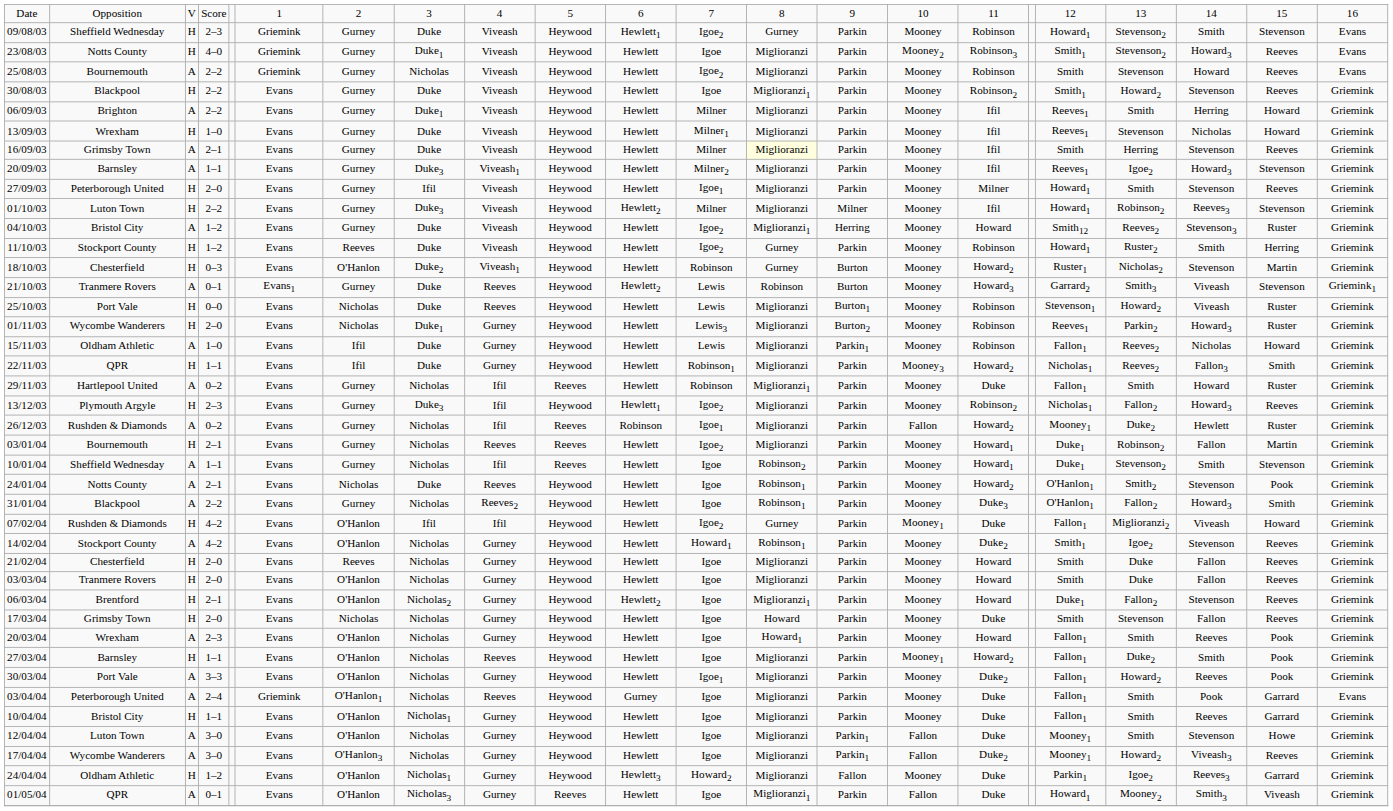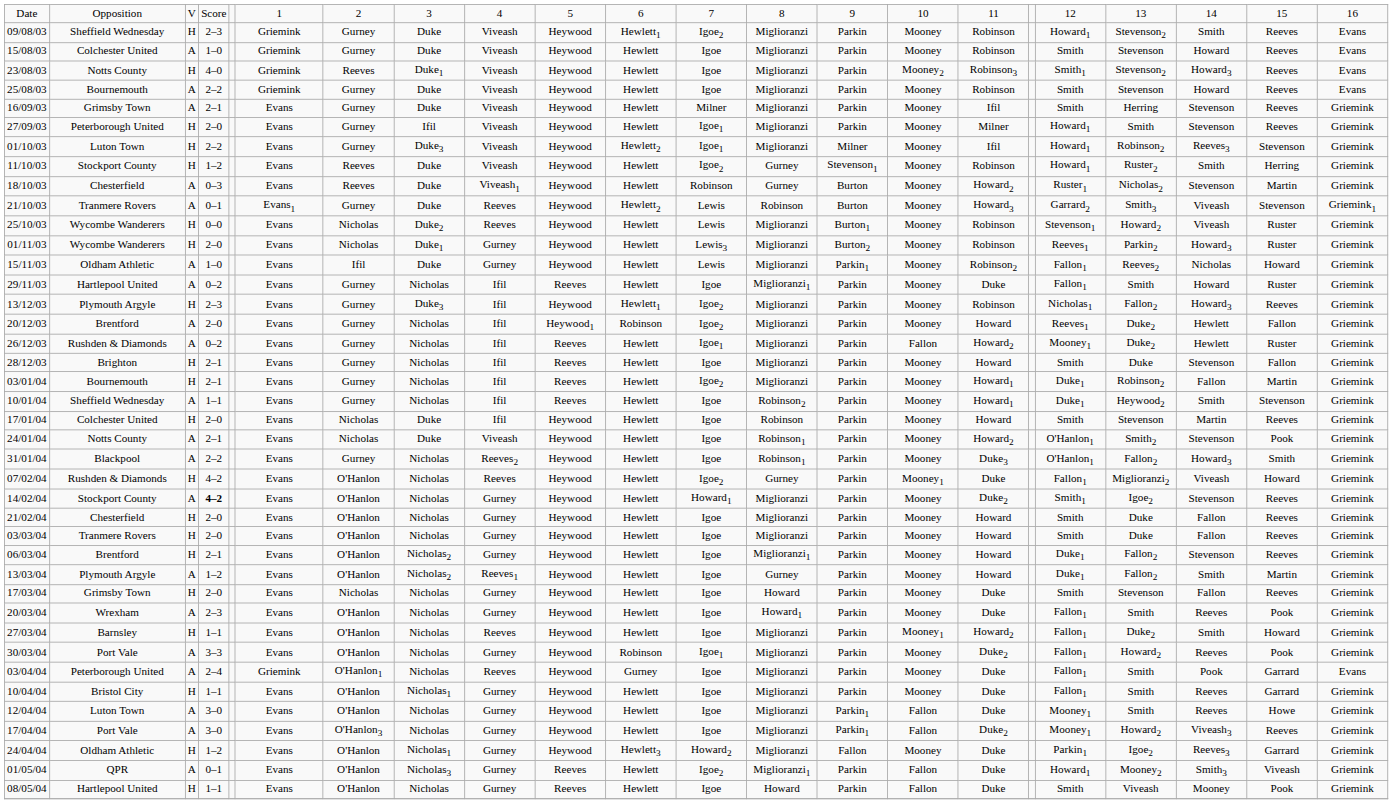09/08/03 | column 13: Gurney -> Miglioranzi
09/08/03 | column 21: Stevenson -> Reeves
+ row: 15/08/03 | Colchester United | A | 1–0 | Griemink | Gurney | Duke | Viveash | Heywood | Hewlett | Igoe | Miglioranzi | Parkin | Mooney | Robinson | Smith | Stevenson | Howard | Reeves | Evans
23/08/03 | column 7: Gurney -> Reeves
25/08/03 | column 8: Nicholas -> Duke
25/08/03 | column 12: Igoe2 -> Igoe
- row: 30/08/03 | Blackpool | H | 2–2 | Evans | Gurney | Duke | Viveash | Heywood | Hewlett | Igoe | Miglioranzi1 | Parkin | Mooney | Robinson2 | Smith1 | Howard2 | Stevenson | Reeves | Griemink
- row: 06/09/03 | Brighton | A | 2–2 | Evans | Gurney | Duke1 | Viveash | Heywood | Hewlett | Milner | Miglioranzi | Parkin | Mooney | Ifil | Reeves1 | Smith | Herring | Howard | Griemink
- row: 13/09/03 | Wrexham | H | 1–0 | Evans | Gurney | Duke | Viveash | Heywood | Hewlett | Milner1 | Miglioranzi | Parkin | Mooney | Ifil | Reeves1 | Stevenson | Nicholas | Howard | Griemink
16/09/03 | column 13: lightyellow background -> no background
- row: 20/09/03 | Barnsley | A | 1–1 | Evans | Gurney | Duke3 | Viveash1 | Heywood | Hewlett | Milner2 | Miglioranzi | Parkin | Mooney | Ifil | Reeves1 | Igoe2 | Howard3 | Stevenson | Griemink
01/10/03 | column 12: Milner -> Igoe1
- row: 04/10/03 | Bristol City | A | 1–2 | Evans | Gurney | Duke | Viveash | Heywood | Hewlett | Igoe2 | Miglioranzi1 | Herring | Mooney | Howard | Smith12 | Reeves2 | Stevenson3 | Ruster | Griemink
11/10/03 | column 14: Parkin -> Stevenson1
18/10/03 | column 3: H -> A
18/10/03 | column 7: O'Hanlon -> Reeves
18/10/03 | column 8: Duke2 -> Duke
25/10/03 | column 2: Port Vale -> Wycombe Wanderers
25/10/03 | column 8: Duke -> Duke2
15/11/03 | column 16: Robinson -> Robinson2
- row: 22/11/03 | QPR | H | 1–1 | Evans | Ifil | Duke | Gurney | Heywood | Hewlett | Robinson1 | Miglioranzi | Parkin | Mooney3 | Howard2 | Nicholas1 | Reeves2 | Fallon3 | Smith | Griemink
29/11/03 | column 12: Robinson -> Igoe
13/12/03 | column 16: Robinson2 -> Robinson
+ row: 20/12/03 | Brentford | A | 2–0 | Evans | Gurney | Nicholas | Ifil | Heywood1 | Robinson | Igoe2 | Miglioranzi | Parkin | Mooney | Howard | Reeves1 | Duke2 | Hewlett | Fallon | Griemink
26/12/03 | column 11: Robinson -> Hewlett
+ row: 28/12/03 | Brighton | H | 2–1 | Evans | Gurney | Nicholas | Ifil | Reeves | Hewlett | Igoe | Miglioranzi | Parkin | Mooney | Howard | Smith | Duke | Stevenson | Fallon | Griemink
03/01/04 | column 9: Reeves -> Ifil
10/01/04 | column 19: Stevenson2 -> Heywood2
+ row: 17/01/04 | Colchester United | H | 2–0 | Evans | Nicholas | Duke | Ifil | Heywood | Hewlett | Igoe | Robinson | Parkin | Mooney | Howard | Smith | Stevenson | Martin | Reeves | Griemink
24/01/04 | column 9: Reeves -> Viveash
07/02/04 | column 8: Ifil -> Nicholas
07/02/04 | column 9: Ifil -> Reeves
14/02/04 | column 4: normal -> bold
14/02/04 | column 13: Robinson1 -> Miglioranzi
21/02/04 | column 7: Reeves -> O'Hanlon
06/03/04 | column 11: Hewlett2 -> Hewlett
+ row: 13/03/04 | Plymouth Argyle | A | 1–2 | Evans | O'Hanlon | Nicholas2 | Reeves1 | Heywood | Hewlett | Igoe | Gurney | Parkin | Mooney | Howard | Duke1 | Fallon2 | Smith | Martin | Griemink
20/03/04 | column 16: Howard -> Duke
27/03/04 | column 21: Pook -> Howard
30/03/04 | column 11: Hewlett -> Robinson
12/04/04 | column 20: Stevenson -> Reeves
17/04/04 | column 2: Wycombe Wanderers -> Port Vale
01/05/04 | column 12: Igoe -> Igoe2
+ row: 08/05/04 | Hartlepool United | H | 1–1 | Evans | O'Hanlon | Nicholas | Gurney | Reeves | Hewlett | Igoe | Howard | Parkin | Fallon | Duke | Smith | Viveash | Mooney | Pook | Griemink
